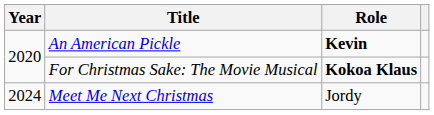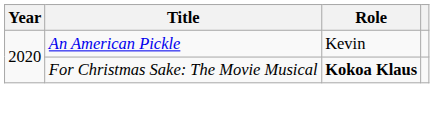An American Pickle | Role: bold -> normal
- row: 2024 | Meet Me Next Christmas | Jordy
